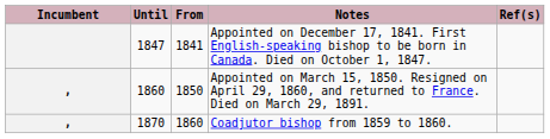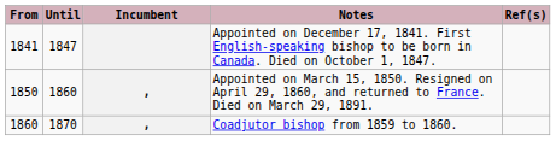columns swapped: From <-> Incumbent
